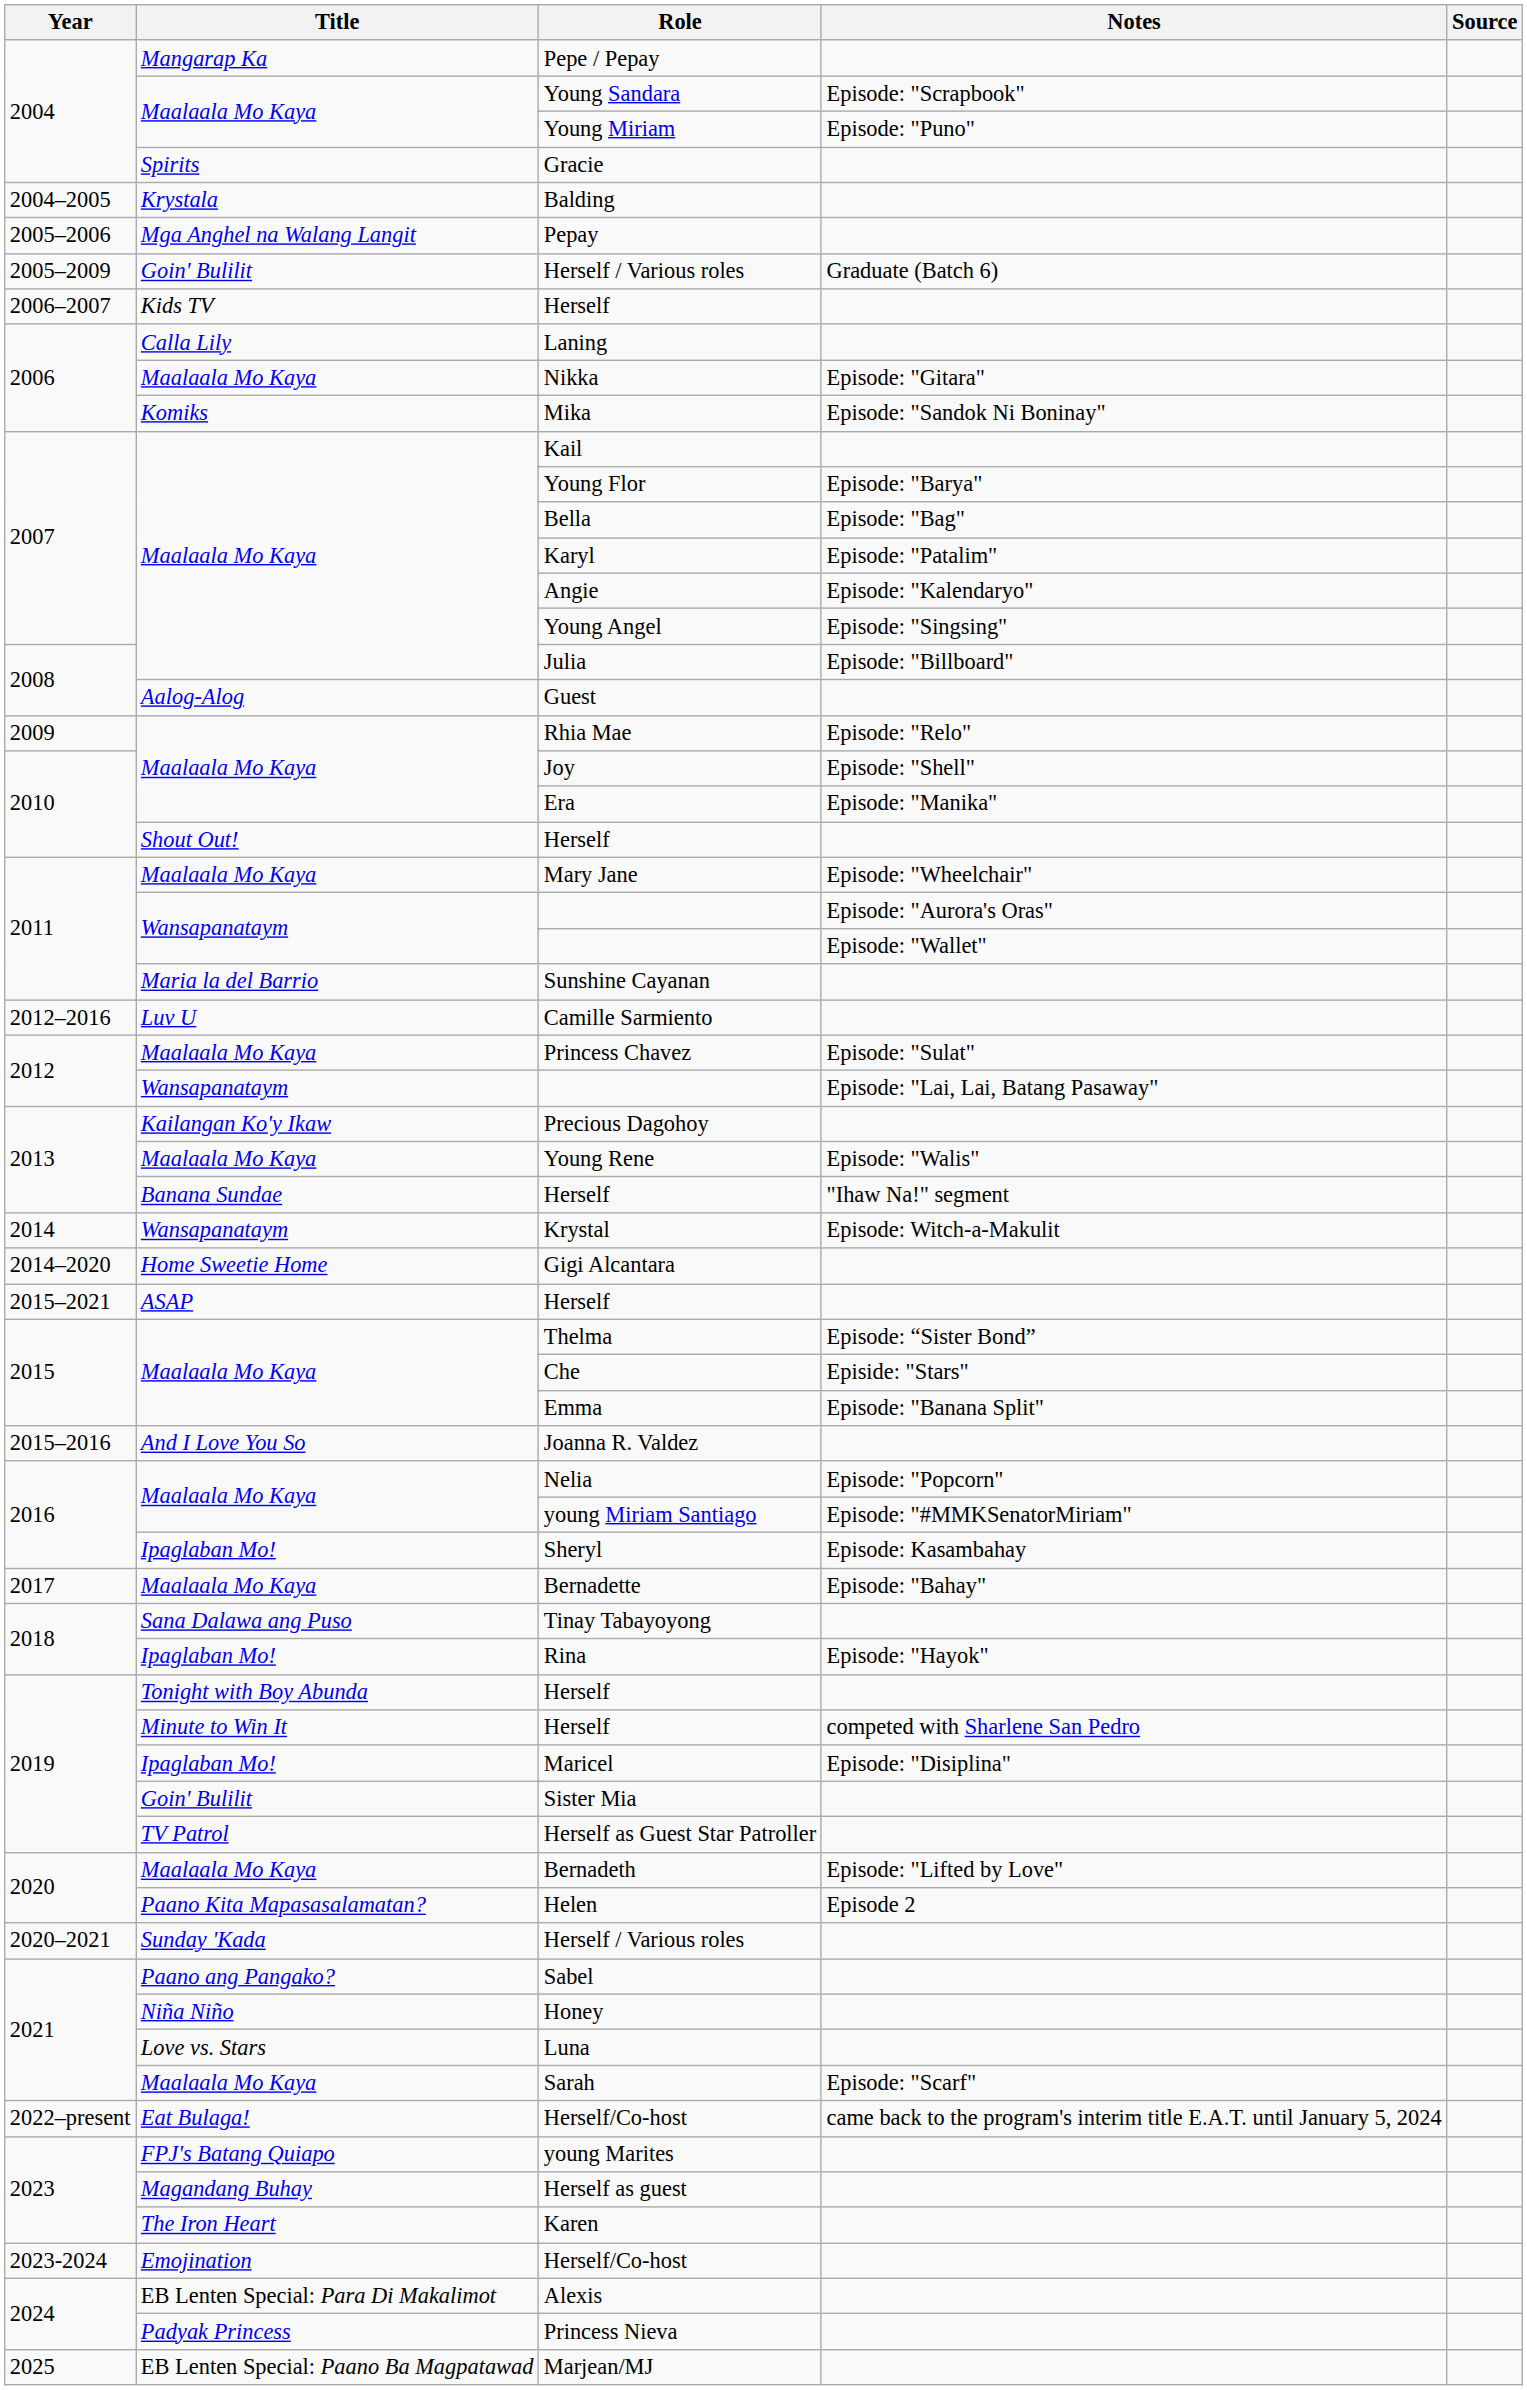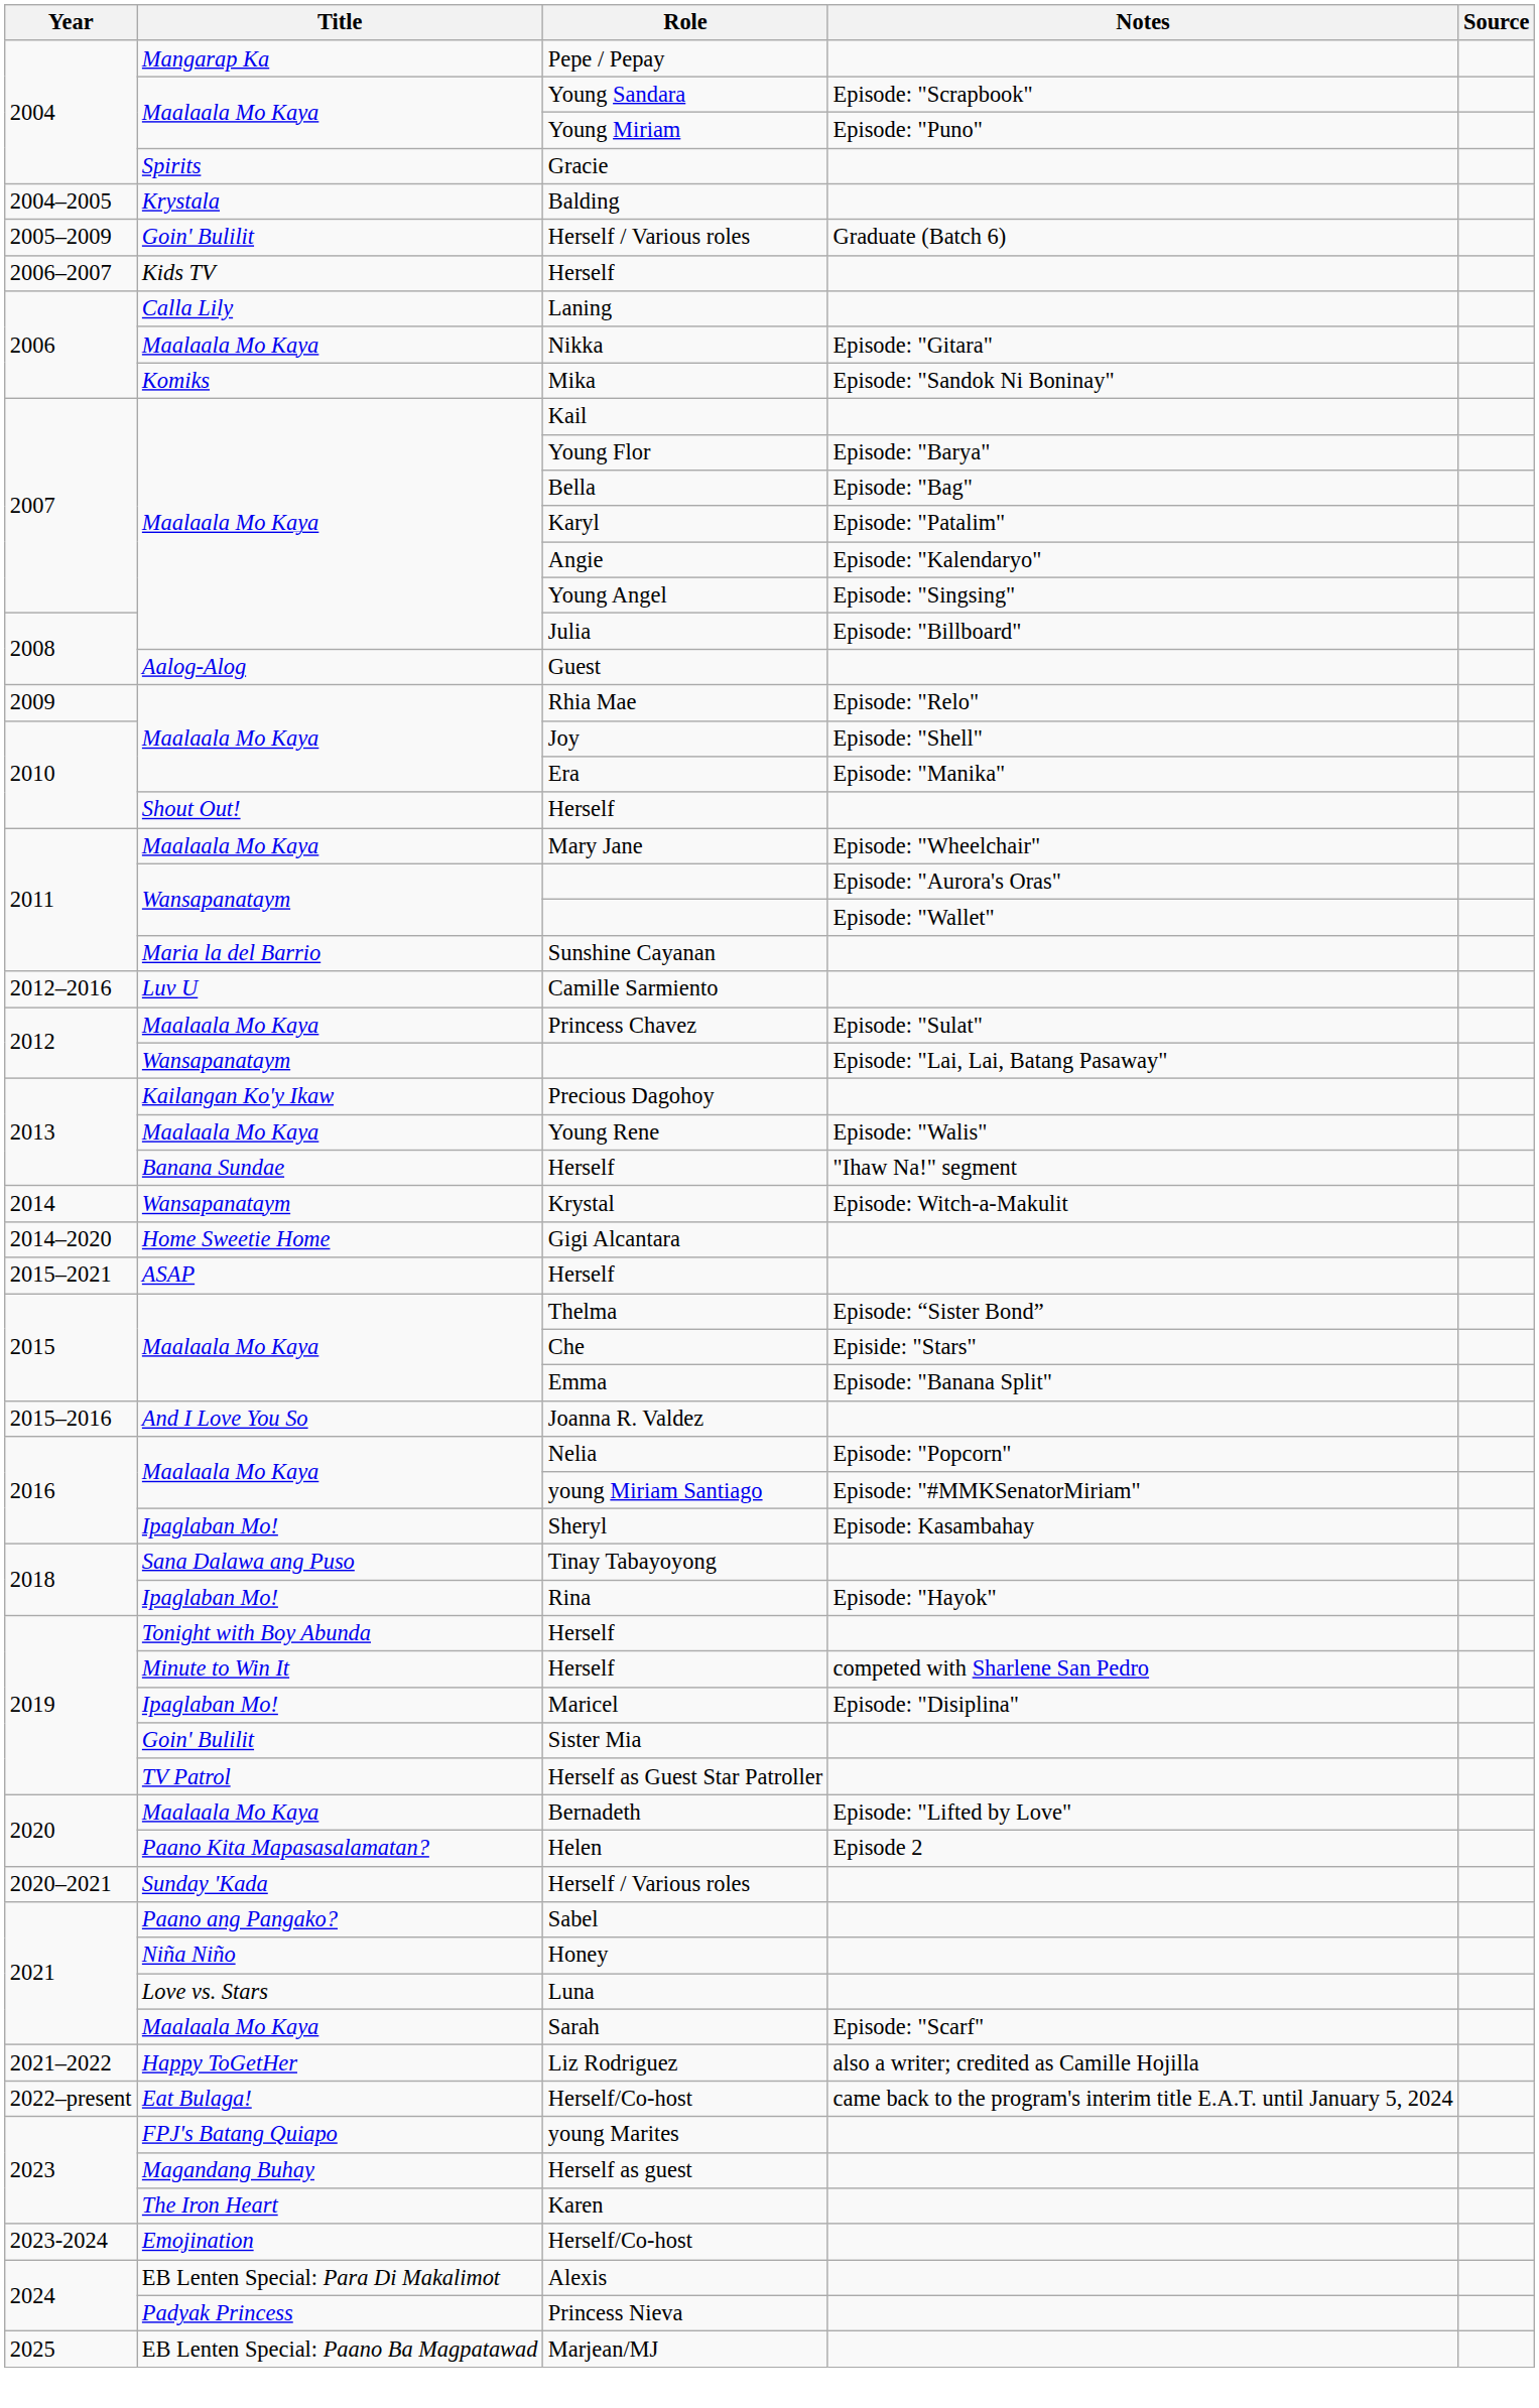- row: 2005–2006 | Mga Anghel na Walang Langit | Pepay
- row: 2017 | Maalaala Mo Kaya | Bernadette | Episode: "Bahay"
+ row: 2021–2022 | Happy ToGetHer | Liz Rodriguez | also a writer; credited as Camille Hojilla
